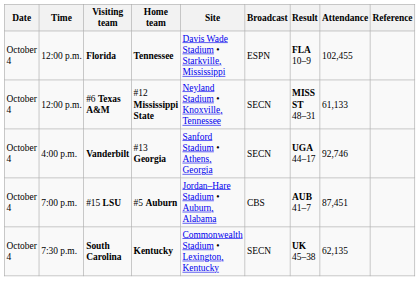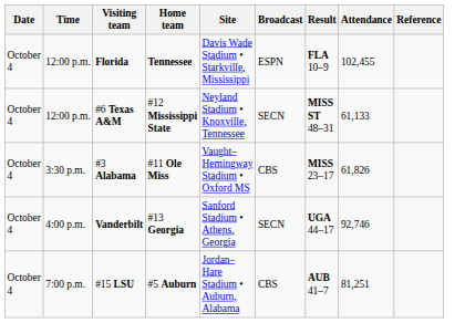+ row: October 4 | 3:30 p.m. | #3 Alabama | #11 Ole Miss | Vaught–Hemingway Stadium • Oxford MS | CBS | MISS 23–17 | 61,826
#15 LSU | Attendance: 87,451 -> 81,251
- row: October 4 | 7:30 p.m. | South Carolina | Kentucky | Commonwealth Stadium • Lexington, Kentucky | SECN | UK 45–38 | 62,135
